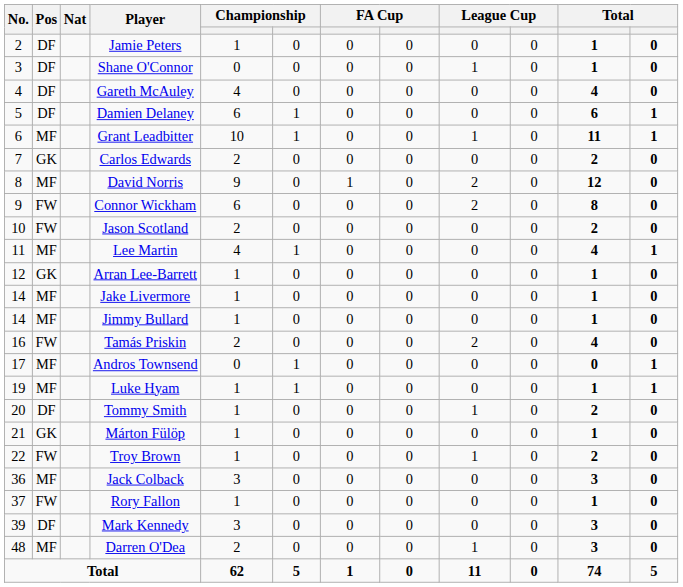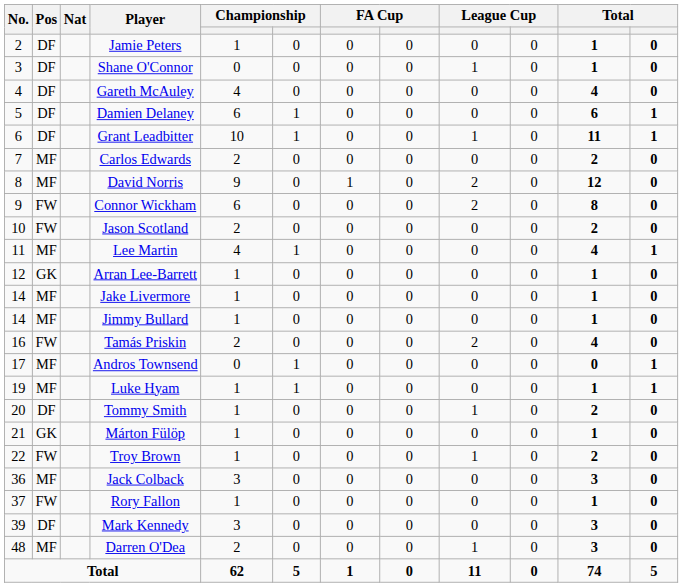Grant Leadbitter | Pos: MF -> DF
Carlos Edwards | Pos: GK -> MF
